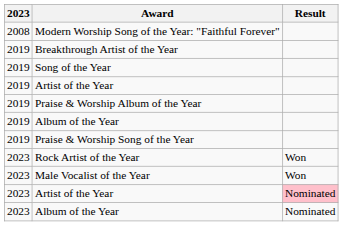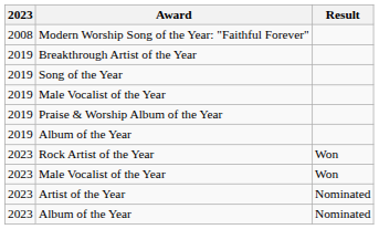+ row: 2019 | Male Vocalist of the Year
- row: 2019 | Artist of the Year
- row: 2019 | Praise & Worship Song of the Year
2023 / Artist of the Year | Result: pink background -> no background
